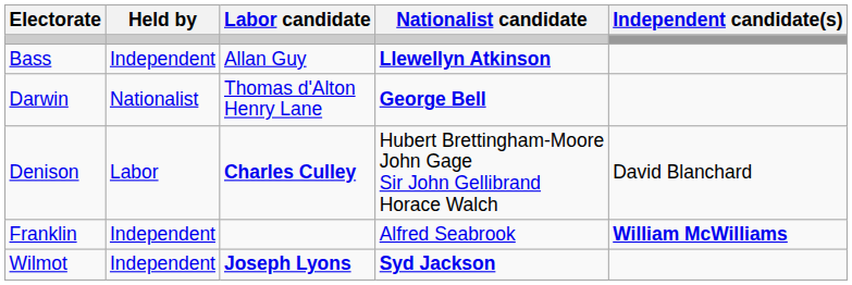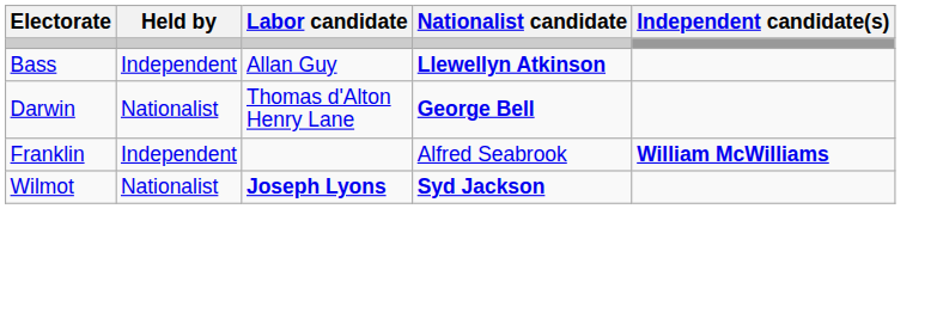- row: Denison | Labor | Charles Culley | Hubert Brettingham-Moore John Gage Sir John Gellibrand Horace Walch | David Blanchard
Wilmot | Held by: Independent -> Nationalist
